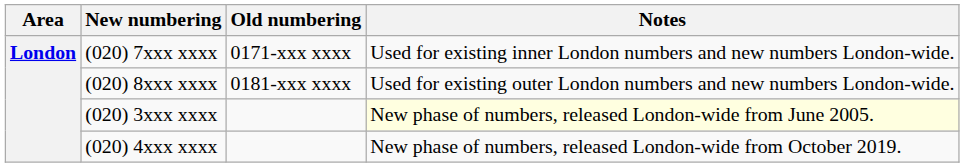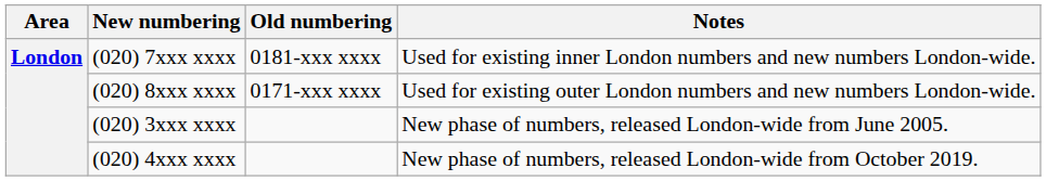(020) 7xxx xxxx | Old numbering: 0171-xxx xxxx -> 0181-xxx xxxx
(020) 8xxx xxxx | Old numbering: 0181-xxx xxxx -> 0171-xxx xxxx
(020) 3xxx xxxx | Notes: lightyellow background -> no background
